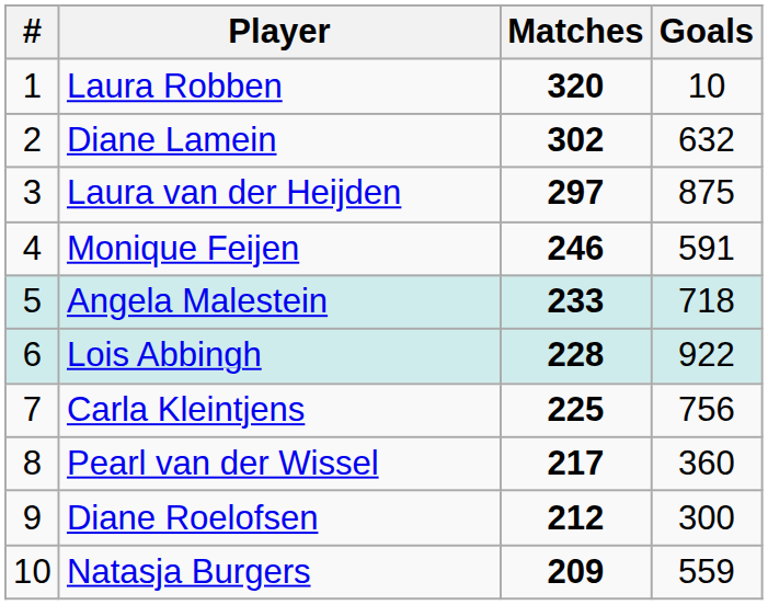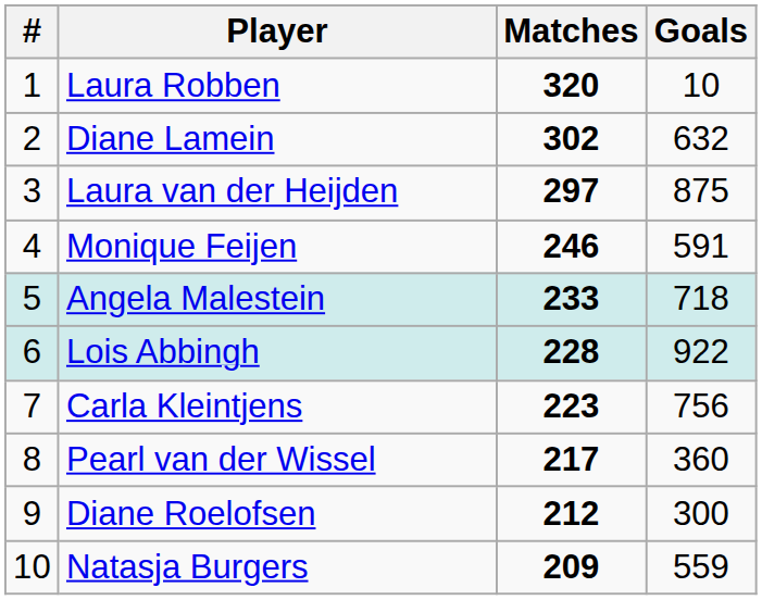Carla Kleintjens | Matches: 225 -> 223
